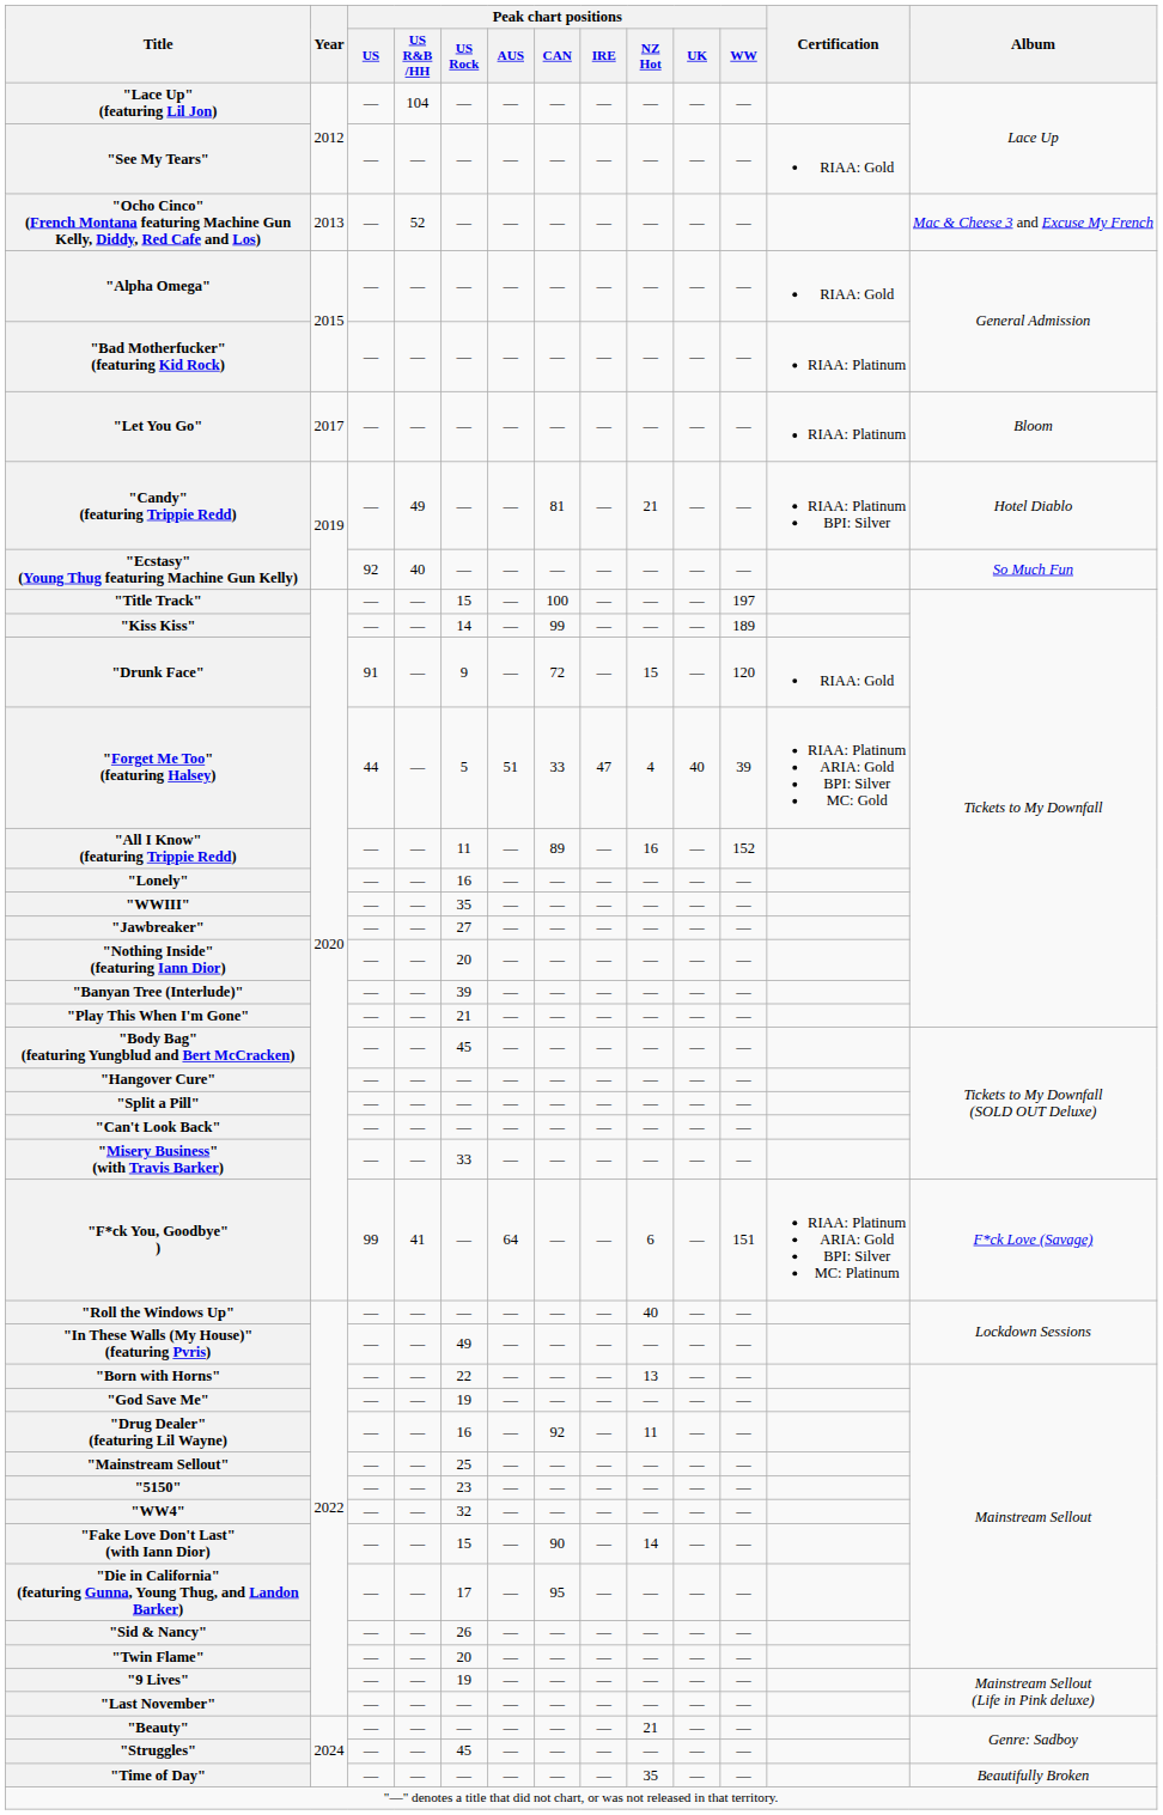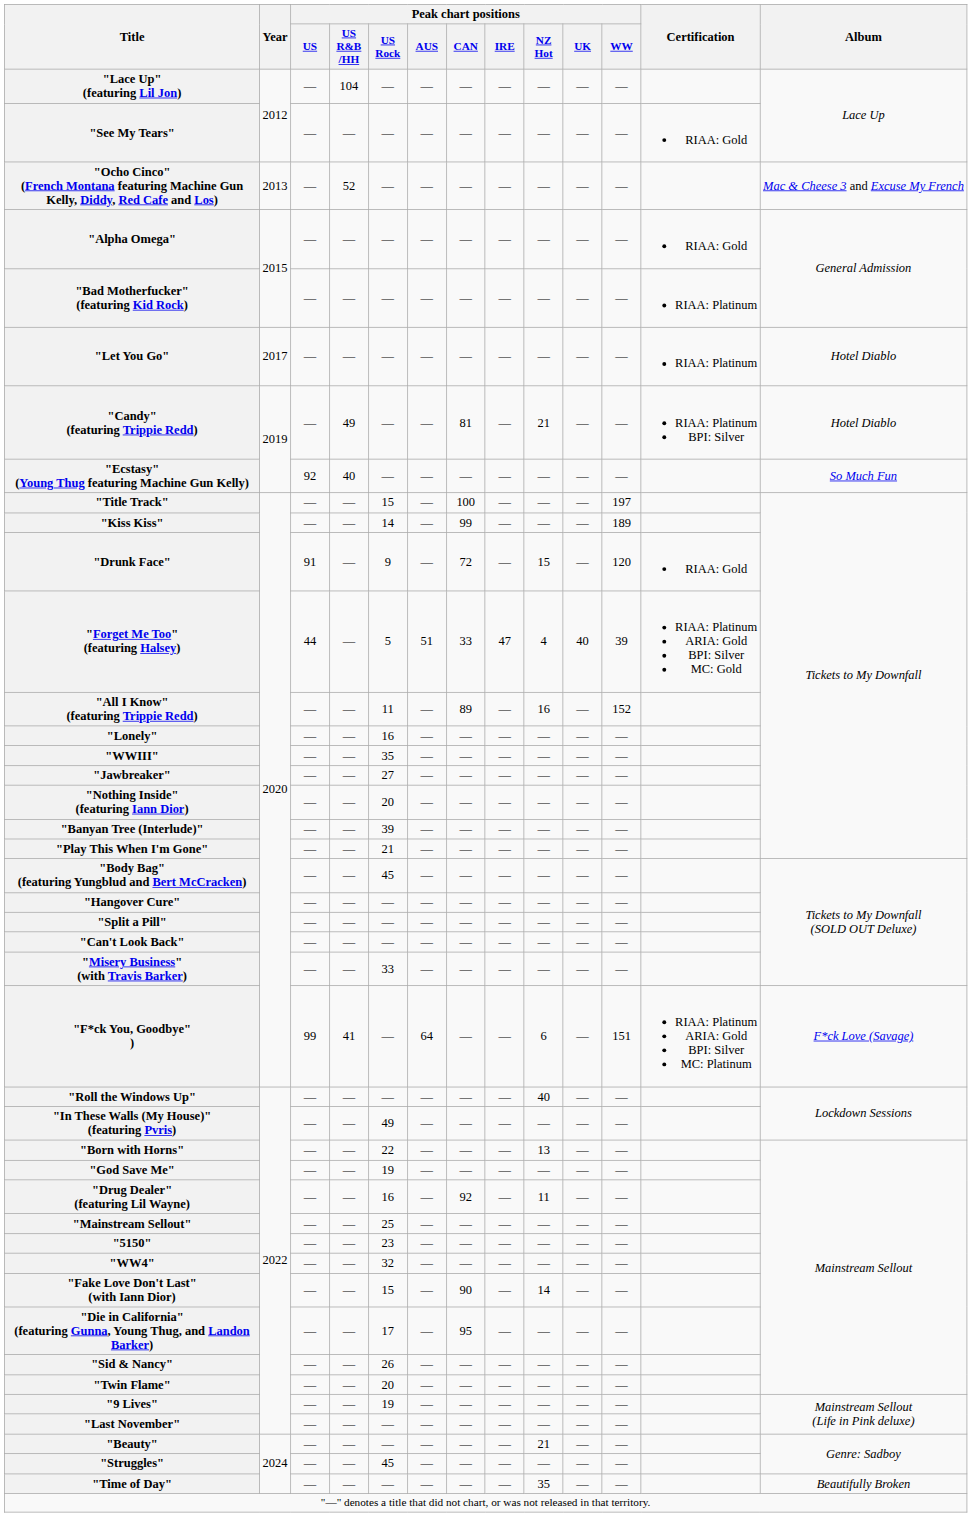"Let You Go" | Album: Bloom -> Hotel Diablo
